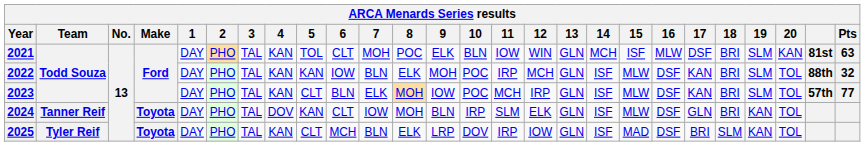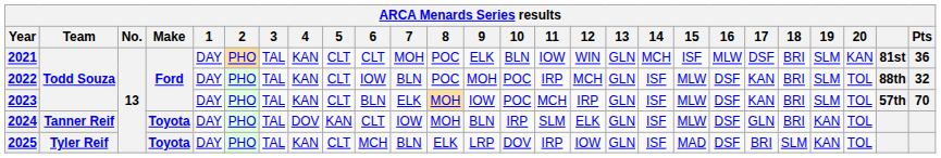2021 | 5: TOL -> CLT
2021 | Pts: 63 -> 36
2022 | 5: KAN -> CLT
2022 | 8: ELK -> POC
2023 | Pts: 77 -> 70
